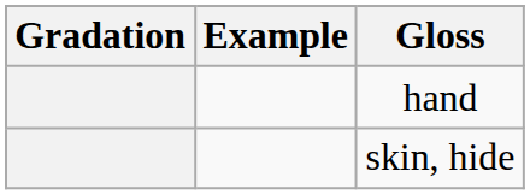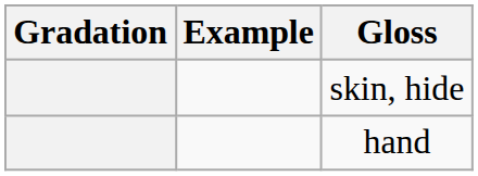rows swapped: skin, hide <-> hand
